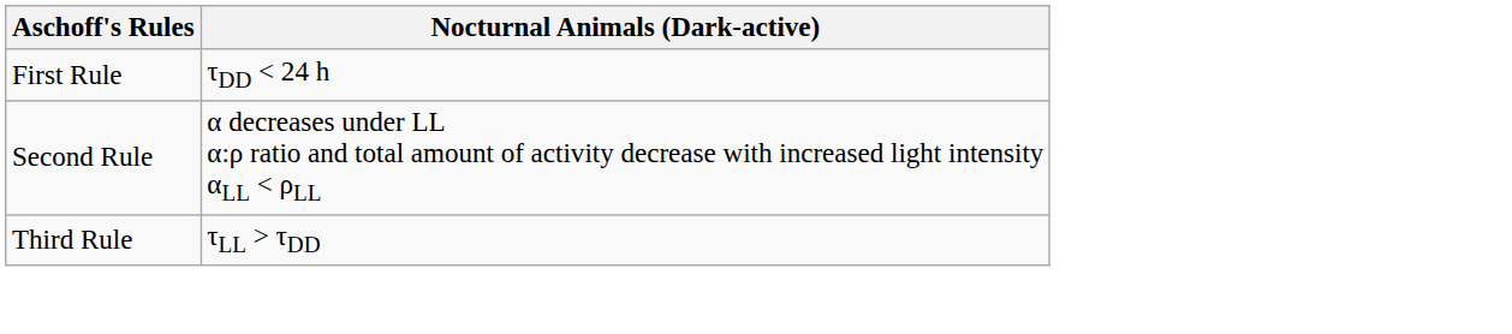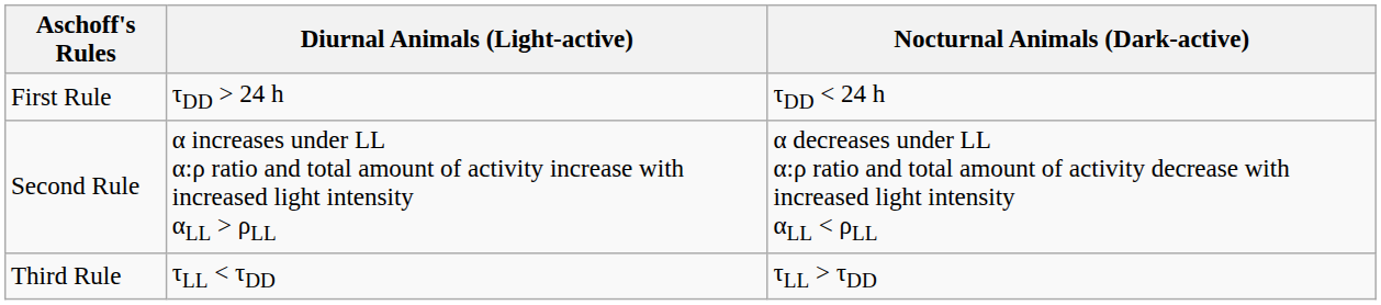+ column: Diurnal Animals (Light-active) | τDD > 24 h | α increases under LL α:ρ ratio and total amount of activity increase with increased light intensity αLL > ρLL | τLL < τDD
